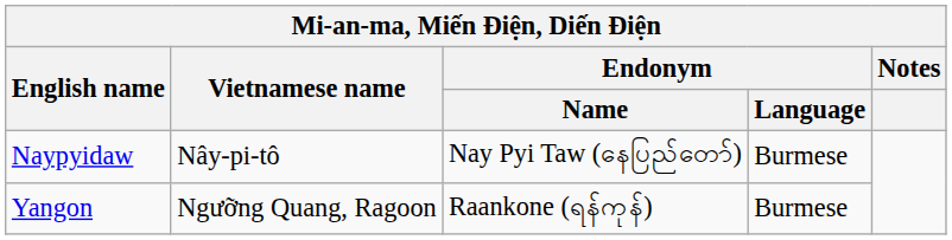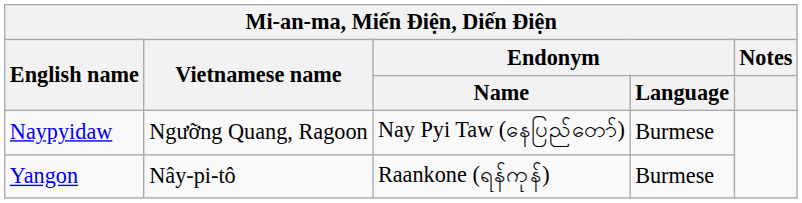Naypyidaw | Vietnamese name: Nây-pi-tô -> Ngưỡng Quang, Ragoon
Yangon | Vietnamese name: Ngưỡng Quang, Ragoon -> Nây-pi-tô
